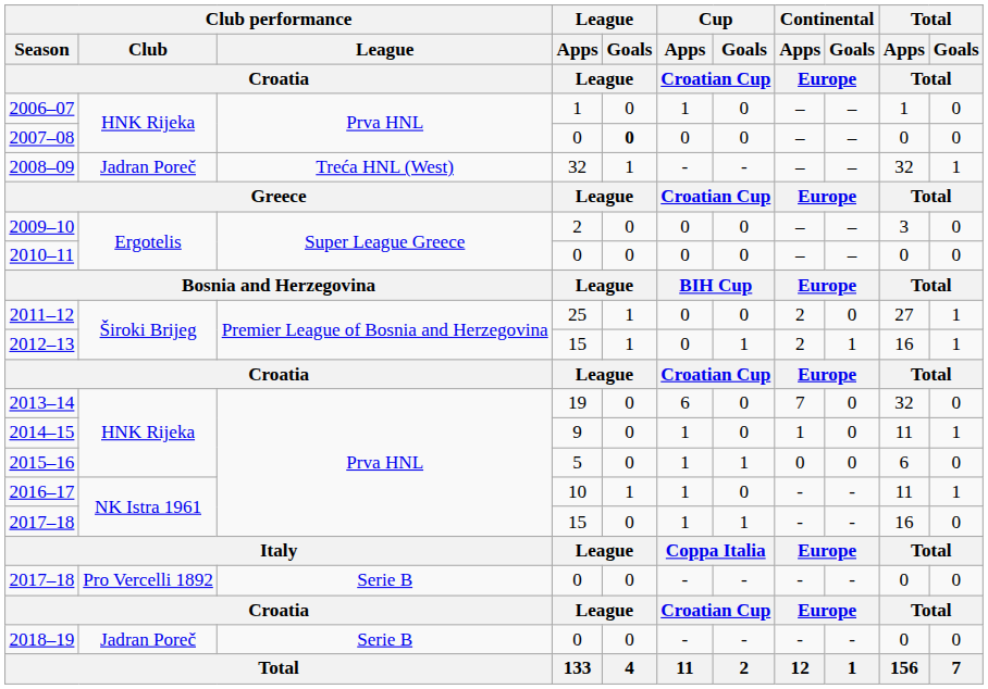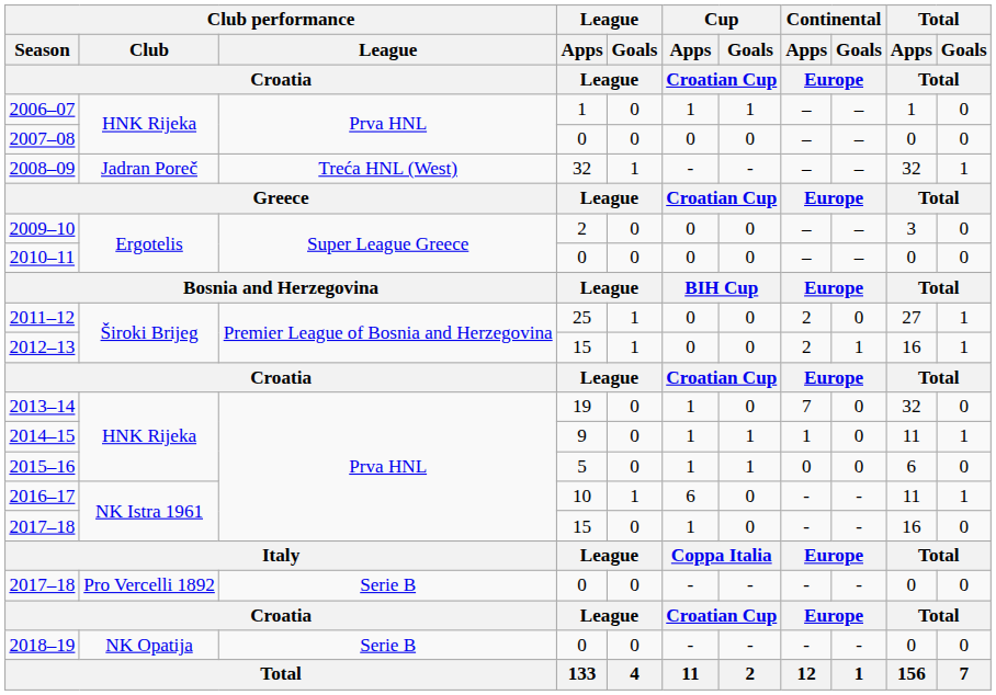2006–07 | Cup / Goals / Croatian Cup: 0 -> 1
2007–08 | League / Goals / League: bold -> normal
2012–13 | Cup / Goals / Croatian Cup: 1 -> 0
2013–14 | Cup / Apps / Croatian Cup: 6 -> 1
2014–15 | Cup / Goals / Croatian Cup: 0 -> 1
2016–17 | Cup / Apps / Croatian Cup: 1 -> 6
2017–18 / 15 | Cup / Goals / Croatian Cup: 1 -> 0
2018–19 | Club performance / Club / Croatia: Jadran Poreč -> NK Opatija
